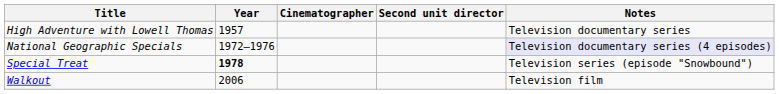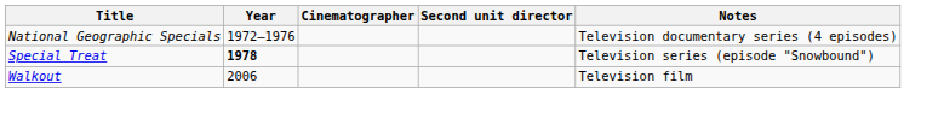- row: High Adventure with Lowell Thomas | 1957 | Television documentary series
National Geographic Specials | Notes: lavender background -> no background
